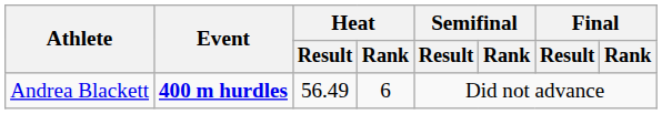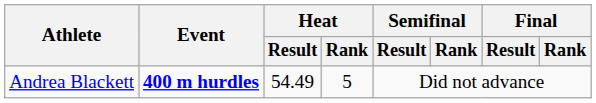Andrea Blackett | Heat / Result: 56.49 -> 54.49
Andrea Blackett | Heat / Rank: 6 -> 5
